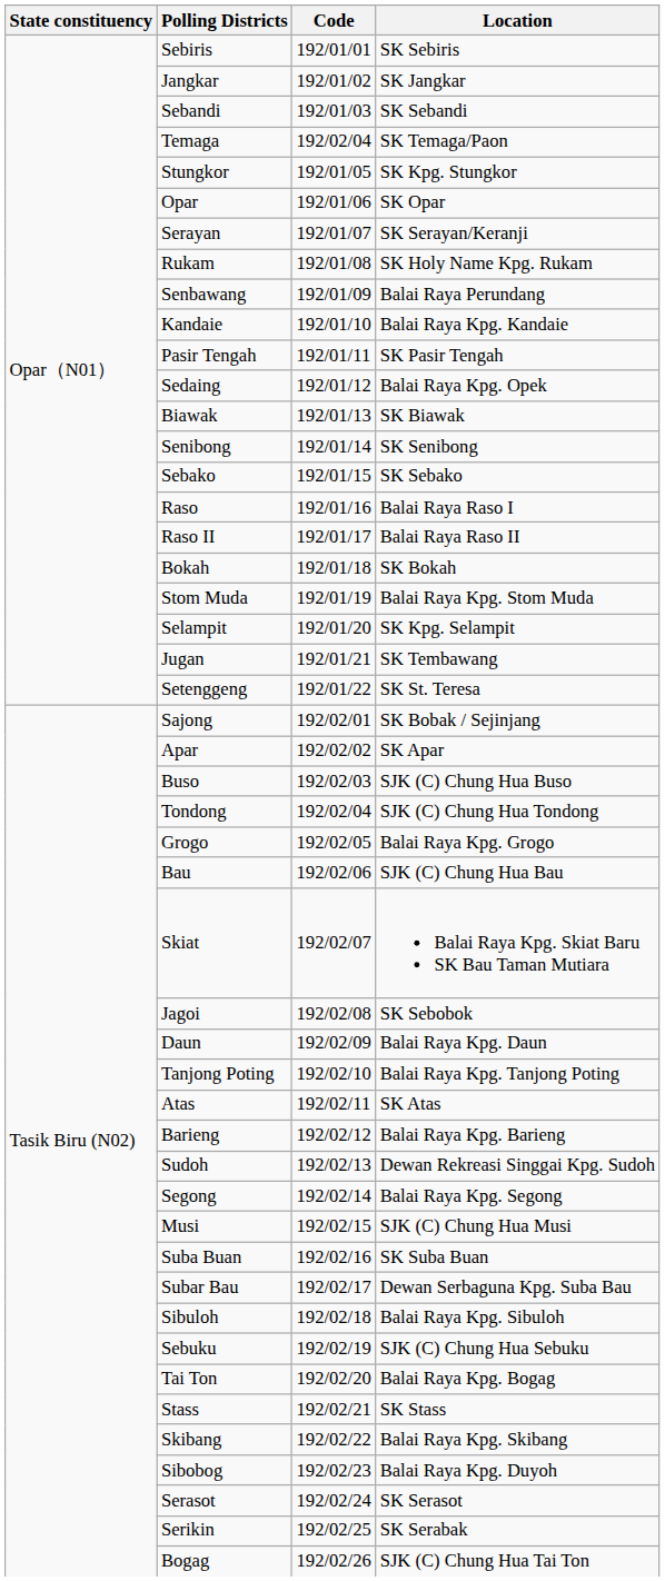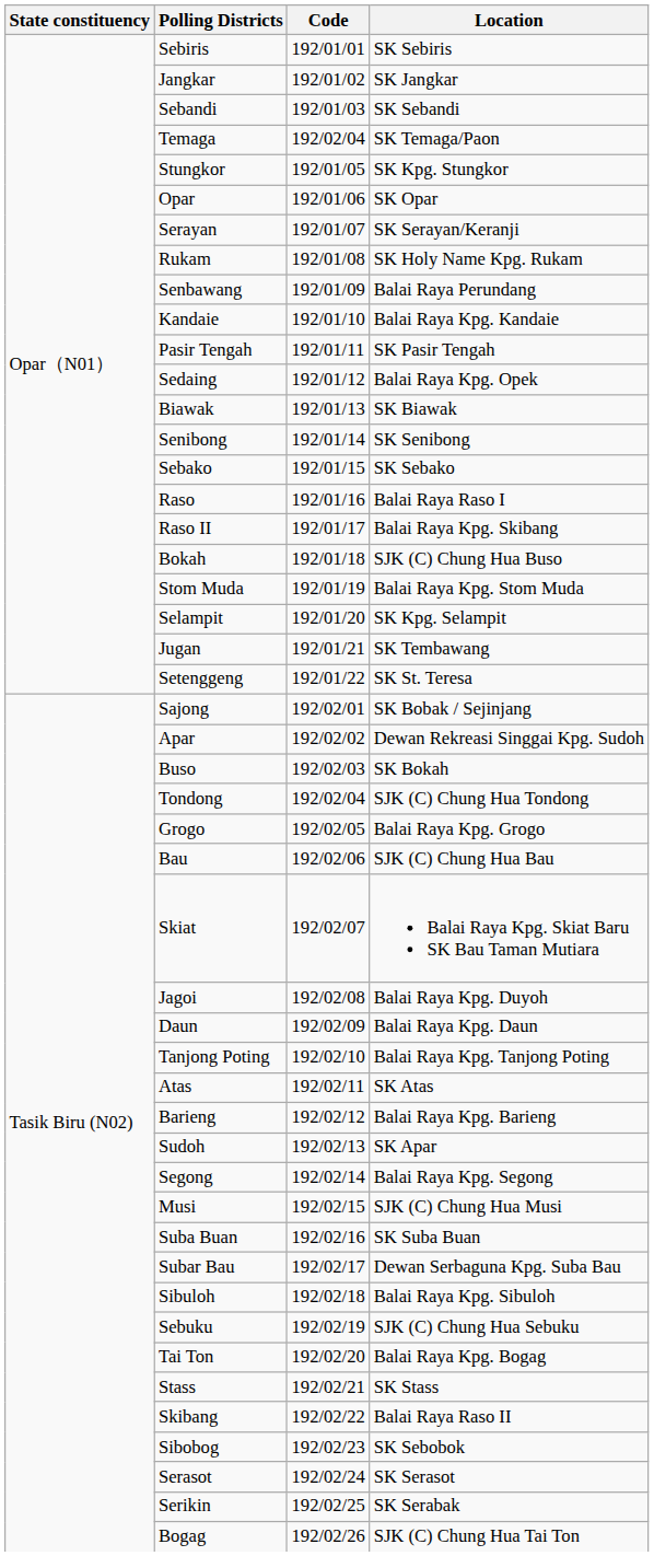Raso II | Location: Balai Raya Raso II -> Balai Raya Kpg. Skibang
Bokah | Location: SK Bokah -> SJK (C) Chung Hua Buso
Apar | Location: SK Apar -> Dewan Rekreasi Singgai Kpg. Sudoh
Buso | Location: SJK (C) Chung Hua Buso -> SK Bokah
Jagoi | Location: SK Sebobok -> Balai Raya Kpg. Duyoh
Sudoh | Location: Dewan Rekreasi Singgai Kpg. Sudoh -> SK Apar
Skibang | Location: Balai Raya Kpg. Skibang -> Balai Raya Raso II
Sibobog | Location: Balai Raya Kpg. Duyoh -> SK Sebobok
